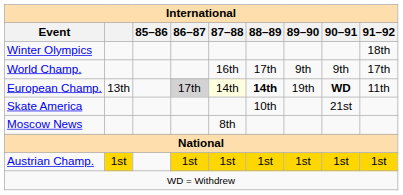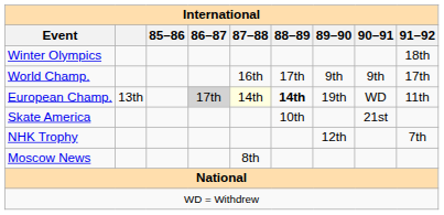European Champ. | 90–91: bold -> normal
+ row: NHK Trophy | 12th | 7th
- row: Austrian Champ. | 1st | 1st | 1st | 1st | 1st | 1st | 1st
